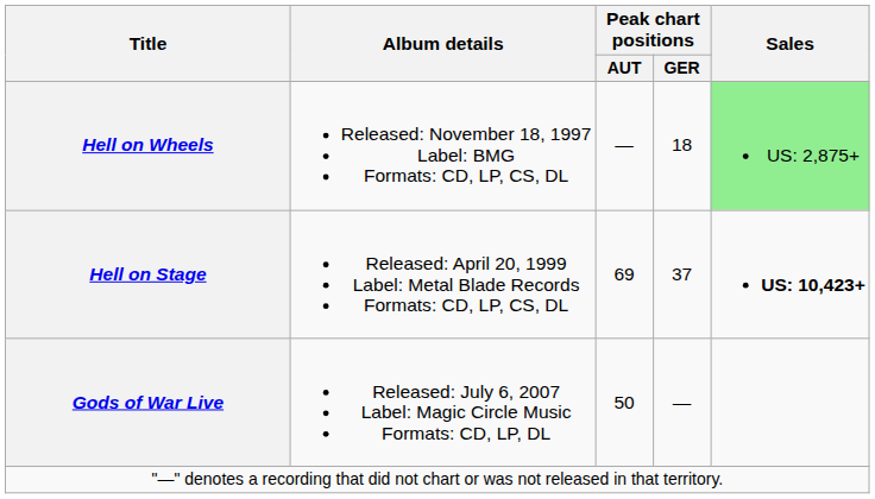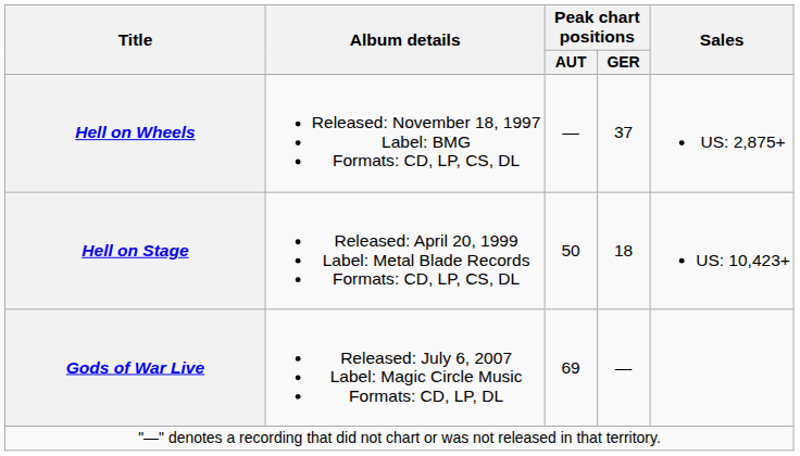Hell on Wheels | Peak chart positions / GER: 18 -> 37
Hell on Wheels | Sales: lightgreen background -> no background
Hell on Stage | Peak chart positions / AUT: 69 -> 50
Hell on Stage | Peak chart positions / GER: 37 -> 18
Hell on Stage | Sales: bold -> normal
Gods of War Live | Peak chart positions / AUT: 50 -> 69
